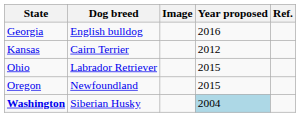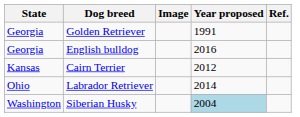+ row: Georgia | Golden Retriever | 1991
Labrador Retriever | Year proposed: 2015 -> 2014
- row: Oregon | Newfoundland | 2015
Siberian Husky | State: bold -> normal
